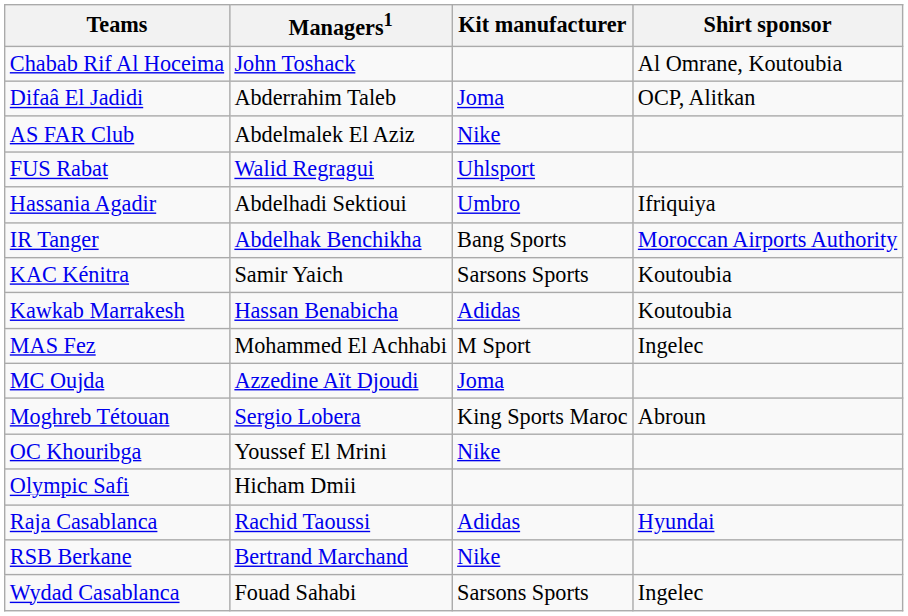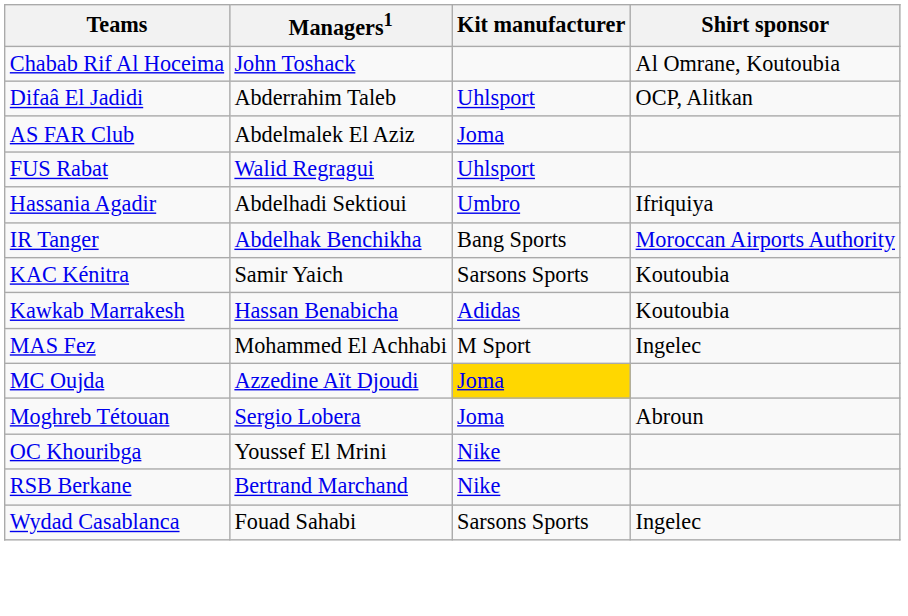Difaâ El Jadidi | Kit manufacturer: Joma -> Uhlsport
AS FAR Club | Kit manufacturer: Nike -> Joma
MC Oujda | Kit manufacturer: no background -> gold background
Moghreb Tétouan | Kit manufacturer: King Sports Maroc -> Joma
- row: Olympic Safi | Hicham Dmii
- row: Raja Casablanca | Rachid Taoussi | Adidas | Hyundai
